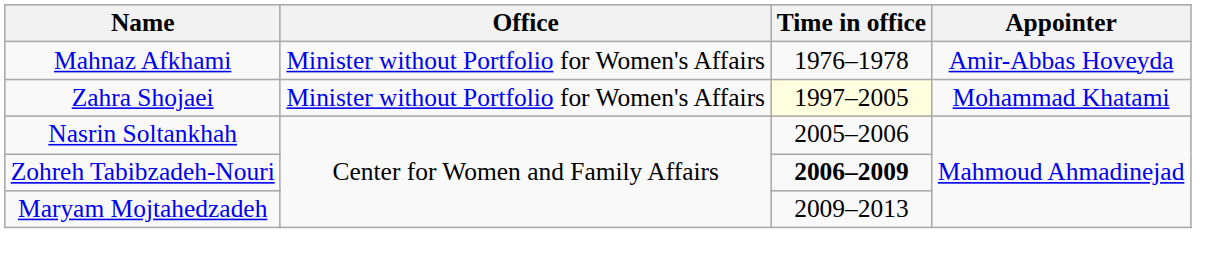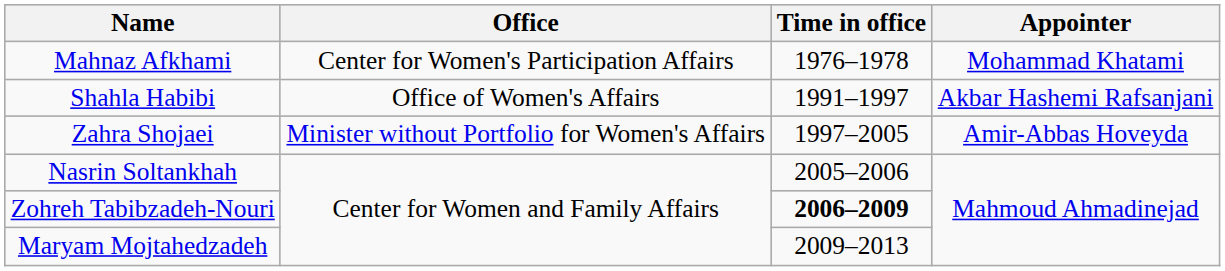Mahnaz Afkhami | Office: Minister without Portfolio for Women's Affairs -> Center for Women's Participation Affairs
Mahnaz Afkhami | Appointer: Amir-Abbas Hoveyda -> Mohammad Khatami
+ row: Shahla Habibi | Office of Women's Affairs | 1991–1997 | Akbar Hashemi Rafsanjani
Zahra Shojaei | Time in office: lightyellow background -> no background
Zahra Shojaei | Appointer: Mohammad Khatami -> Amir-Abbas Hoveyda
